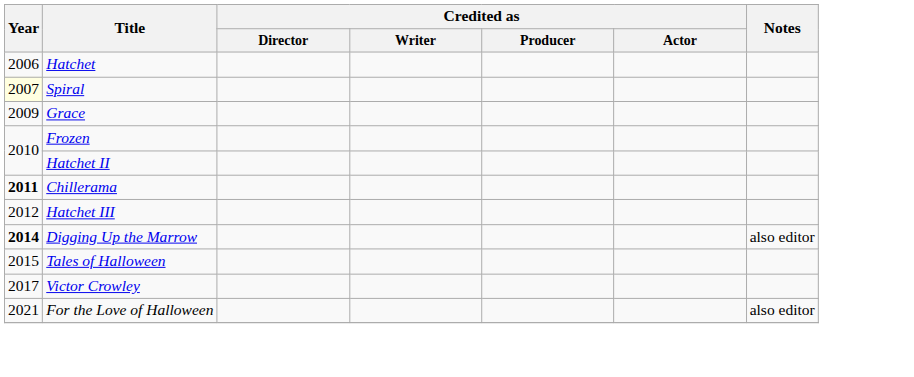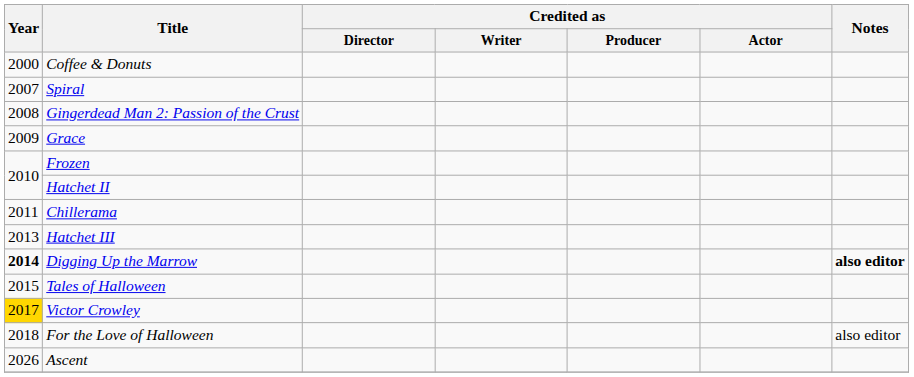+ row: 2000 | Coffee & Donuts
- row: 2006 | Hatchet
Spiral | Year: lightyellow background -> no background
+ row: 2008 | Gingerdead Man 2: Passion of the Crust
Chillerama | Year: bold -> normal
Hatchet III | Year: 2012 -> 2013
Digging Up the Marrow | Notes: normal -> bold
Victor Crowley | Year: no background -> gold background
For the Love of Halloween | Year: 2021 -> 2018
+ row: 2026 | Ascent
